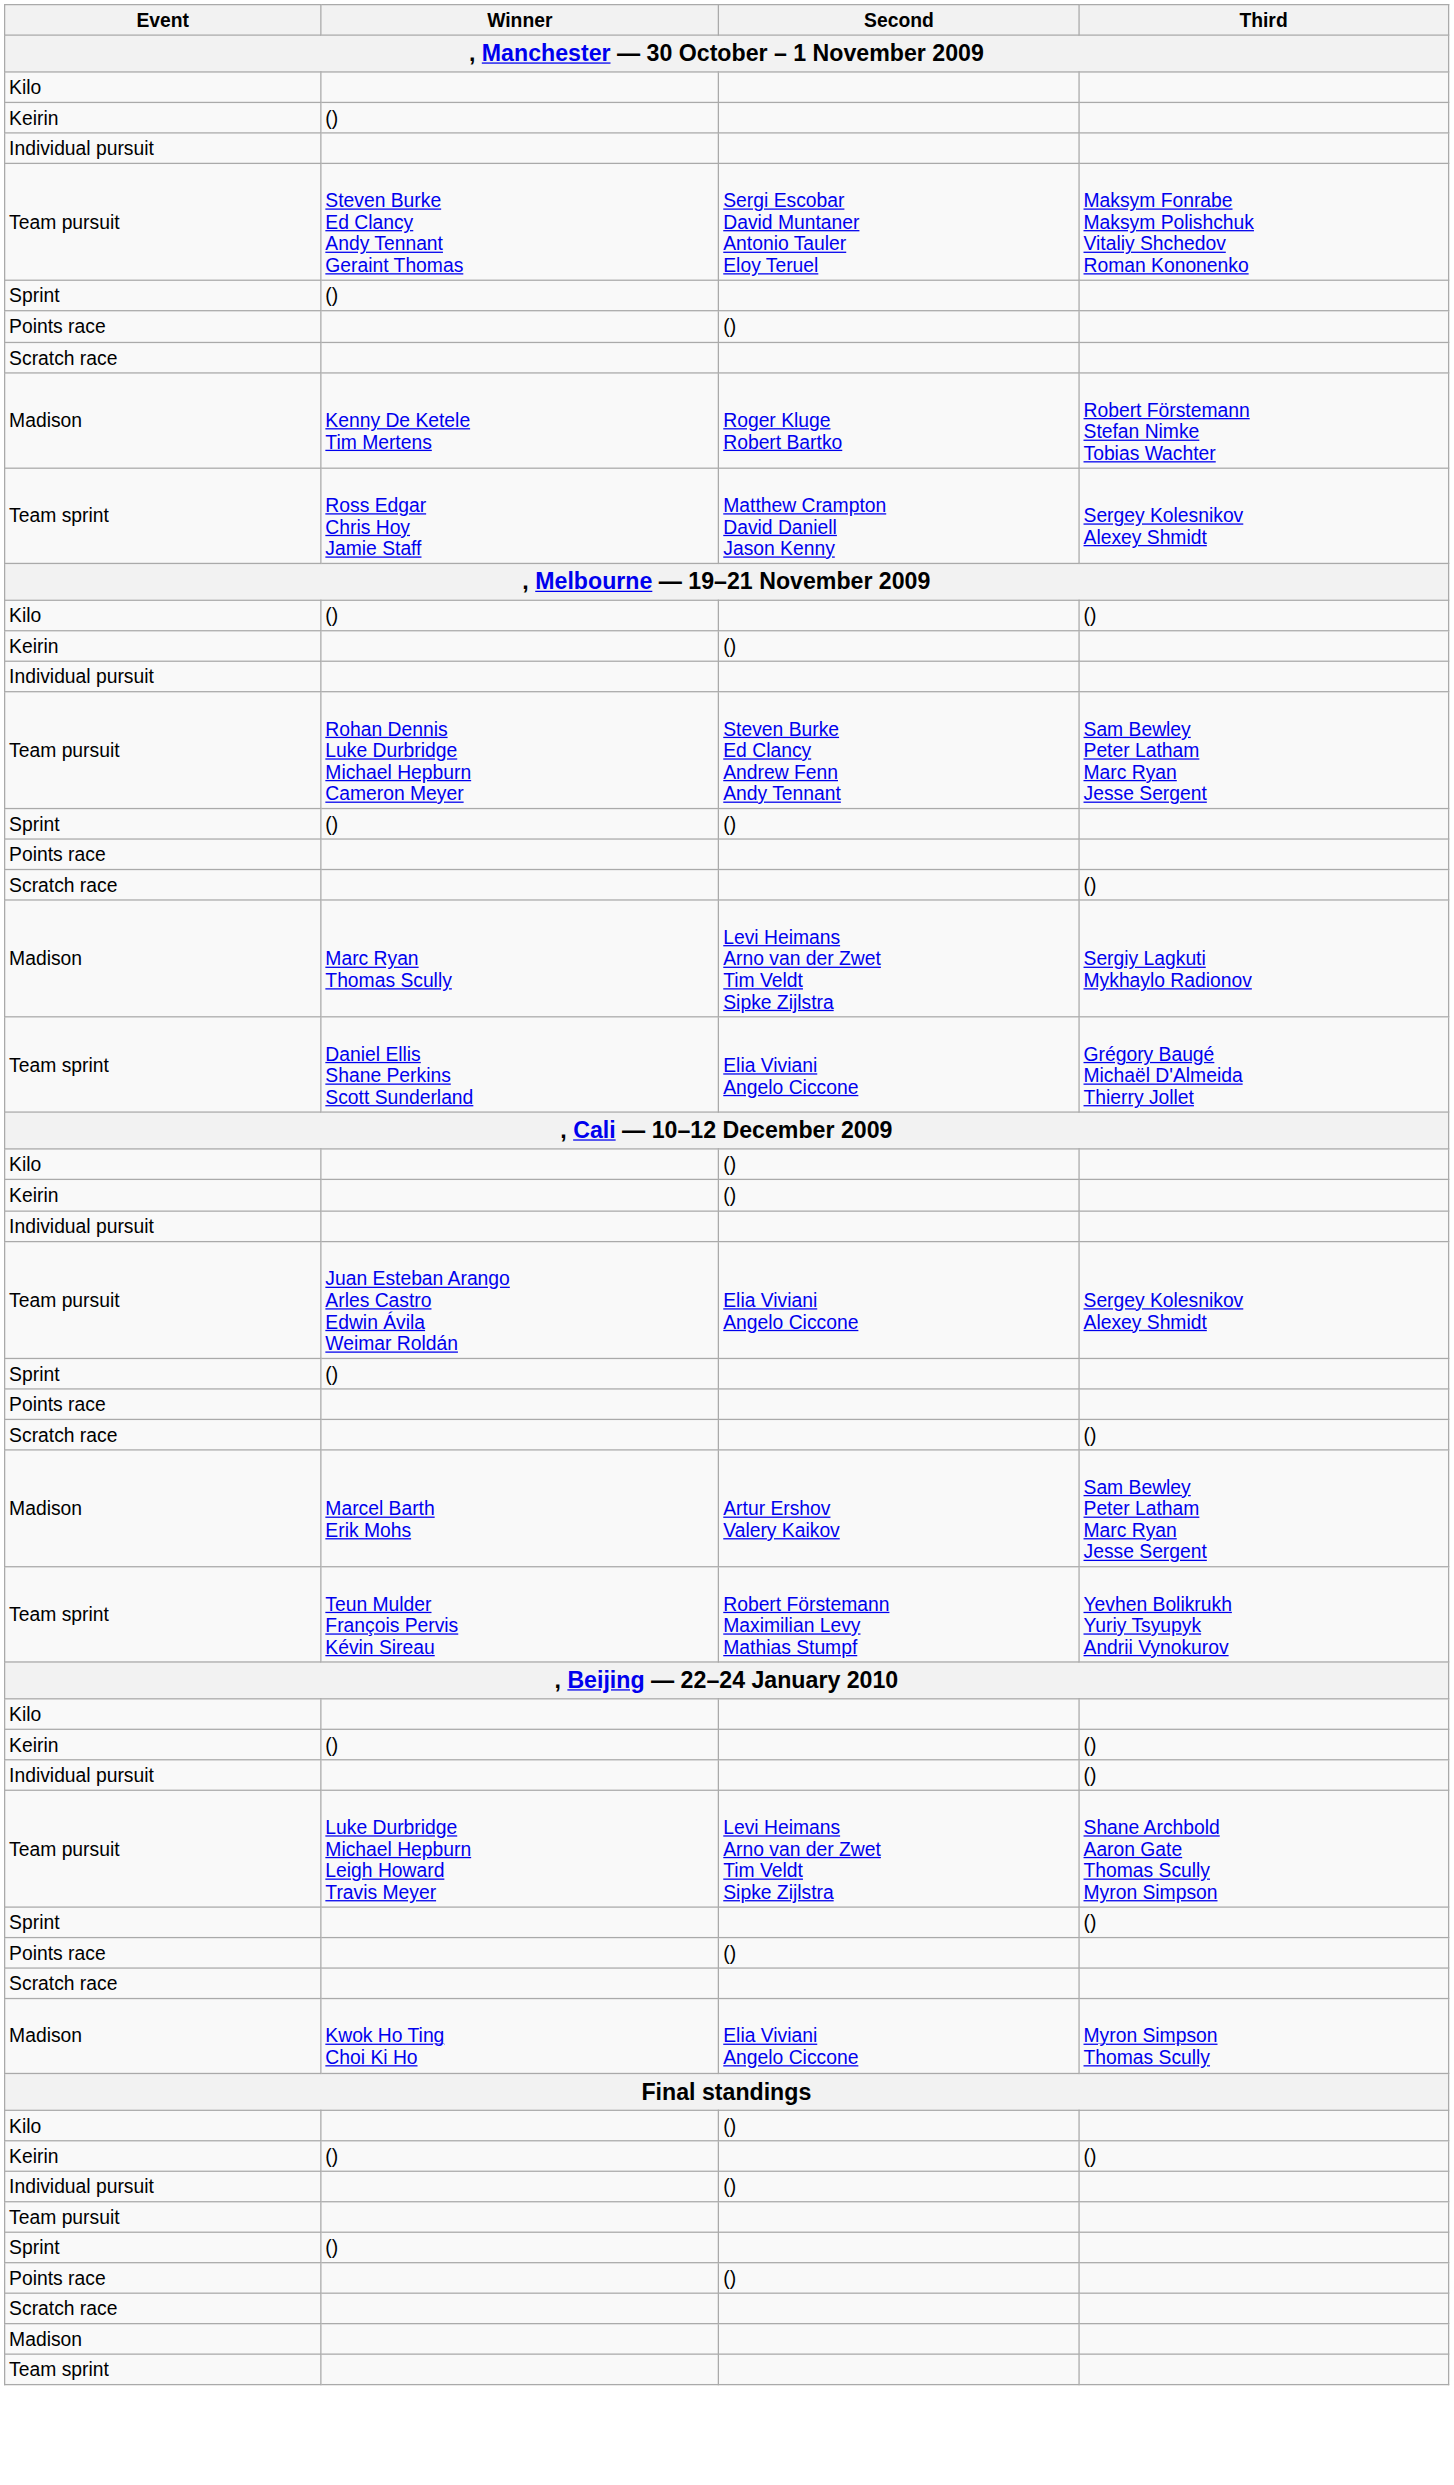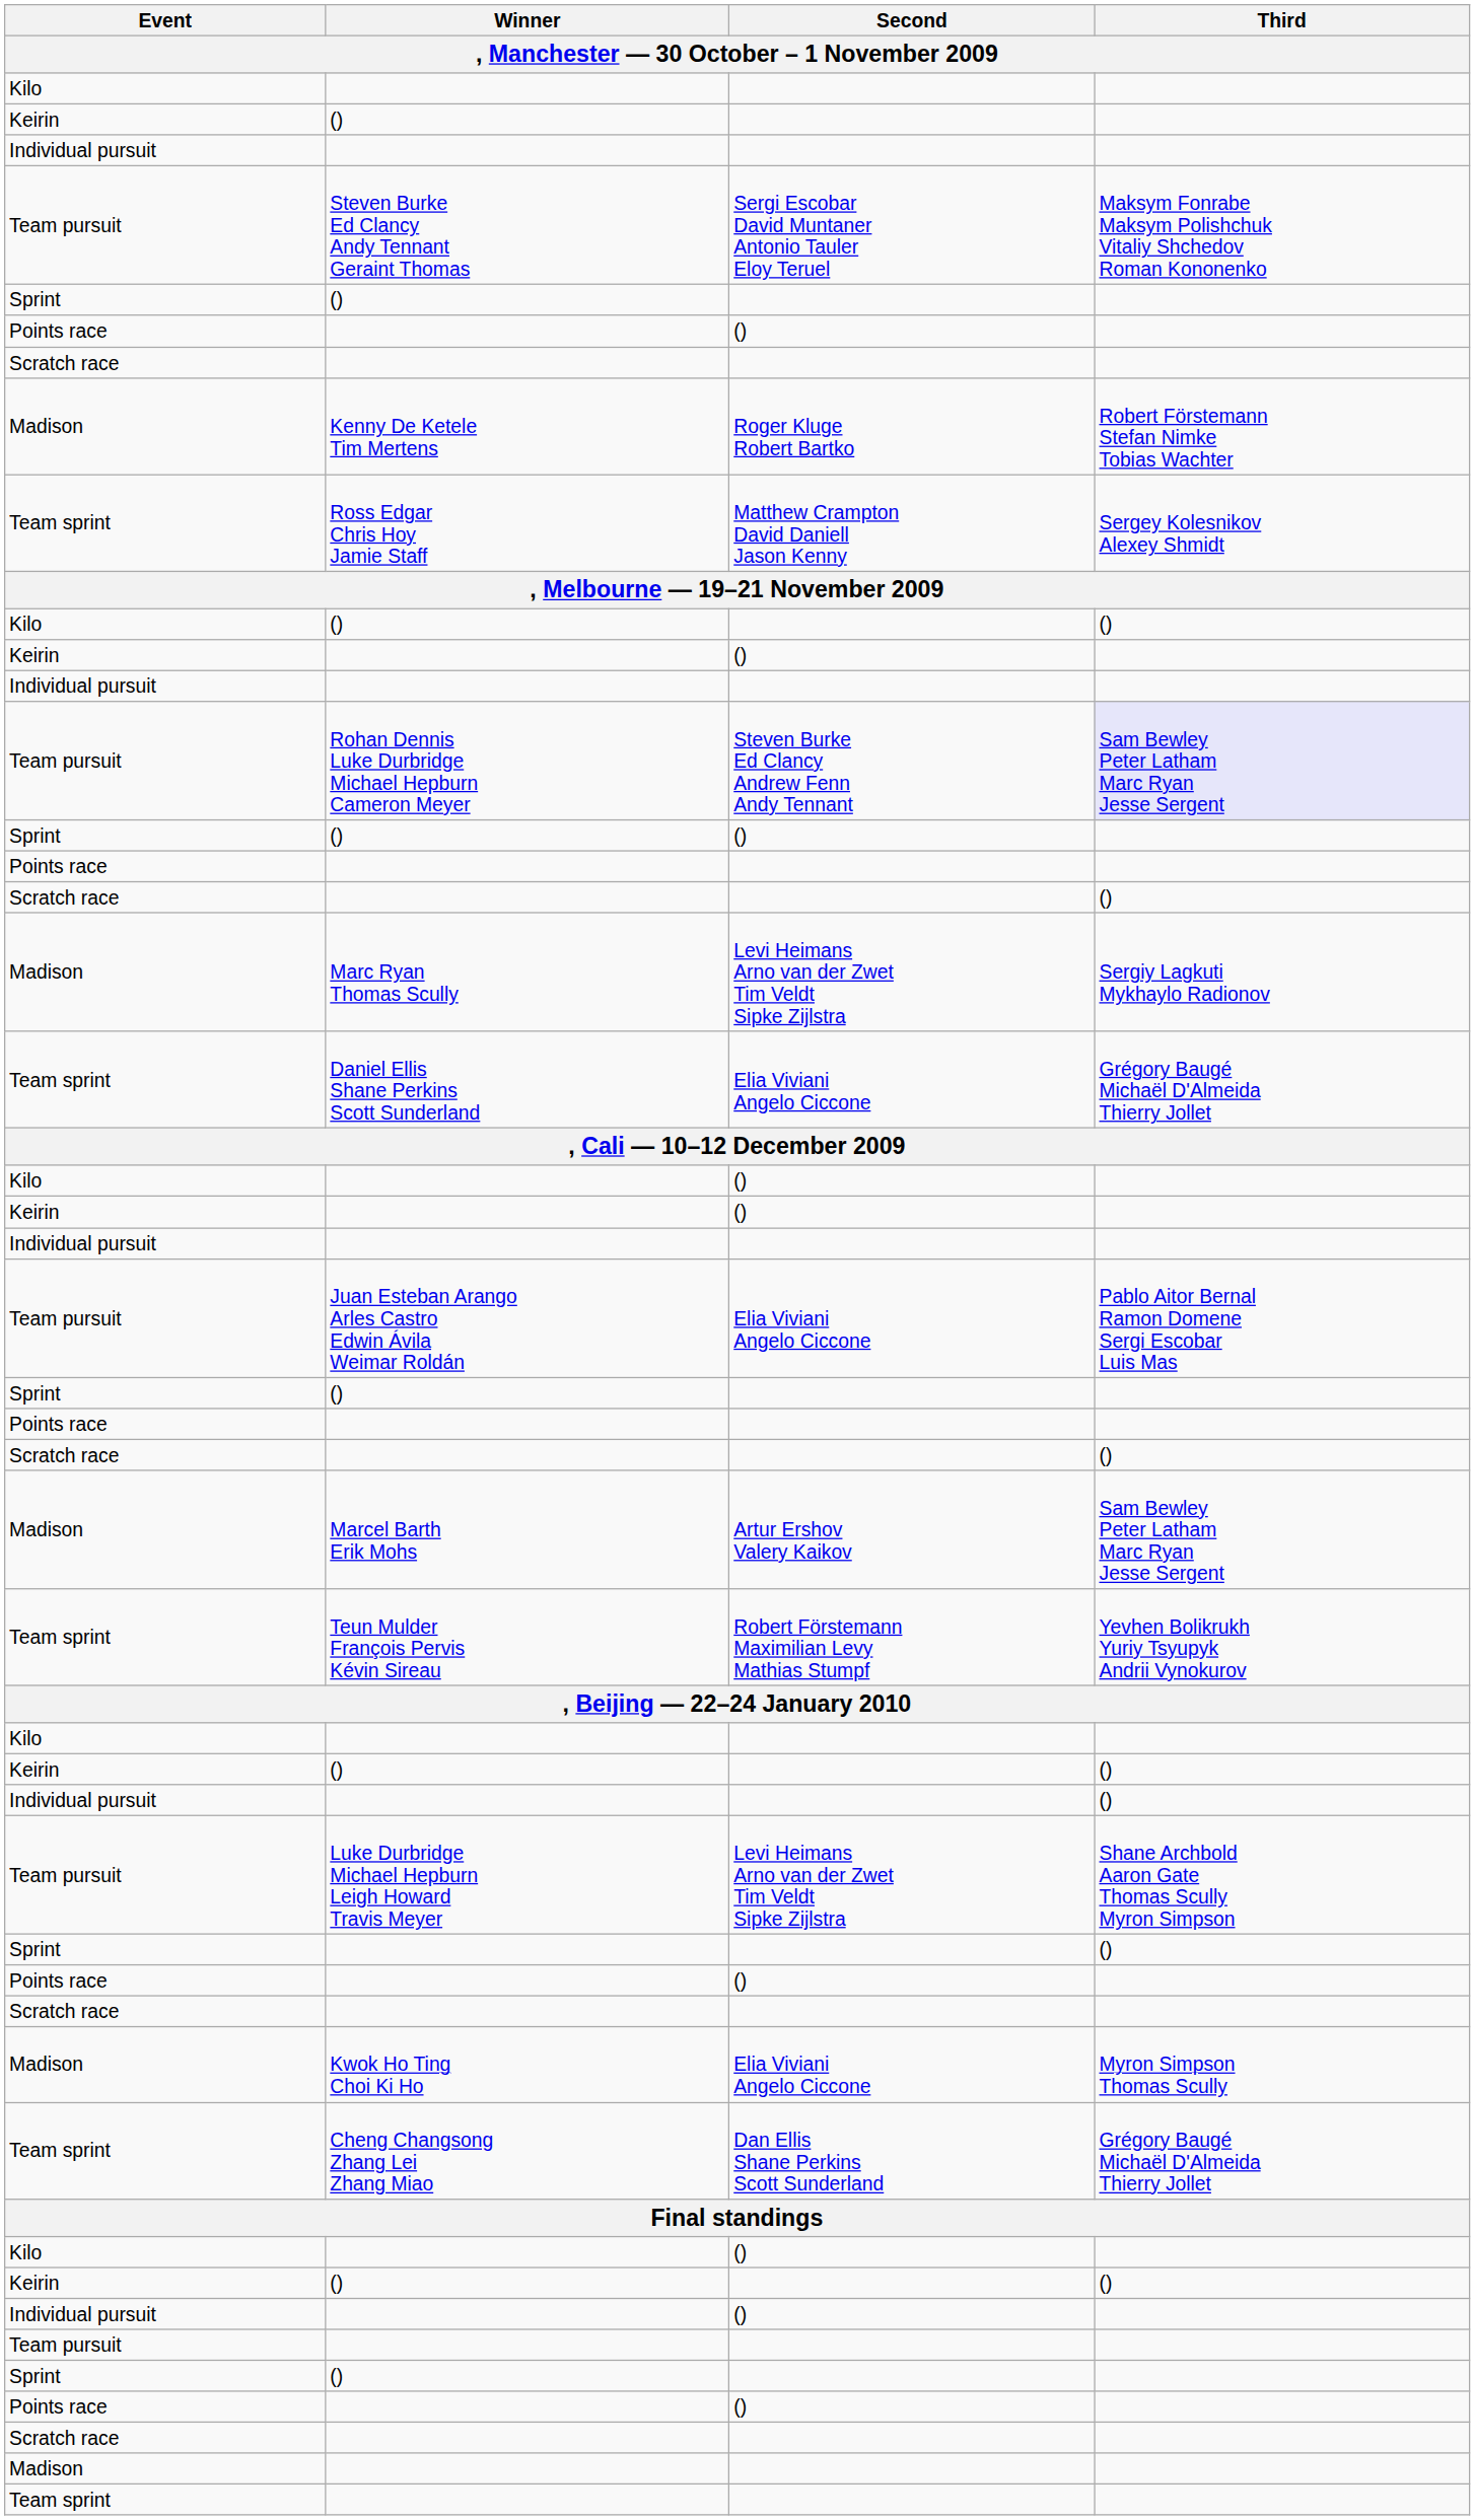Rohan Dennis Luke Durbridge Michael Hepburn Cameron Meyer | Third: no background -> lavender background
Juan Esteban Arango Arles Castro Edwin Ávila Weimar Roldán | Third: Sergey Kolesnikov Alexey Shmidt -> Pablo Aitor Bernal Ramon Domene Sergi Escobar Luis Mas
+ row: Team sprint | Cheng Changsong Zhang Lei Zhang Miao | Dan Ellis Shane Perkins Scott Sunderland | Grégory Baugé Michaël D'Almeida Thierry Jollet
